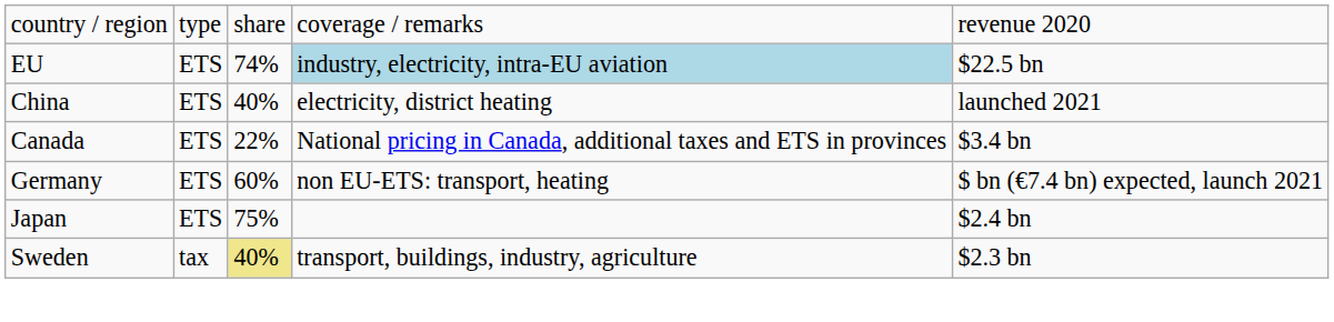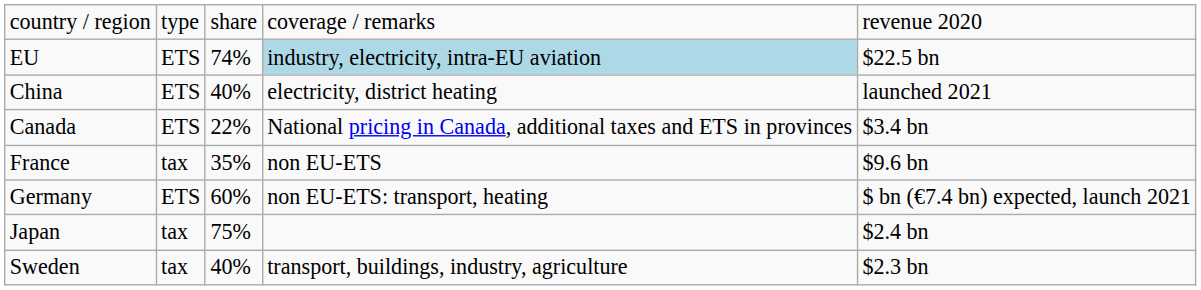+ row: France | tax | 35% | non EU-ETS | $9.6 bn
Japan | column 2: ETS -> tax
Sweden | column 3: khaki background -> no background
